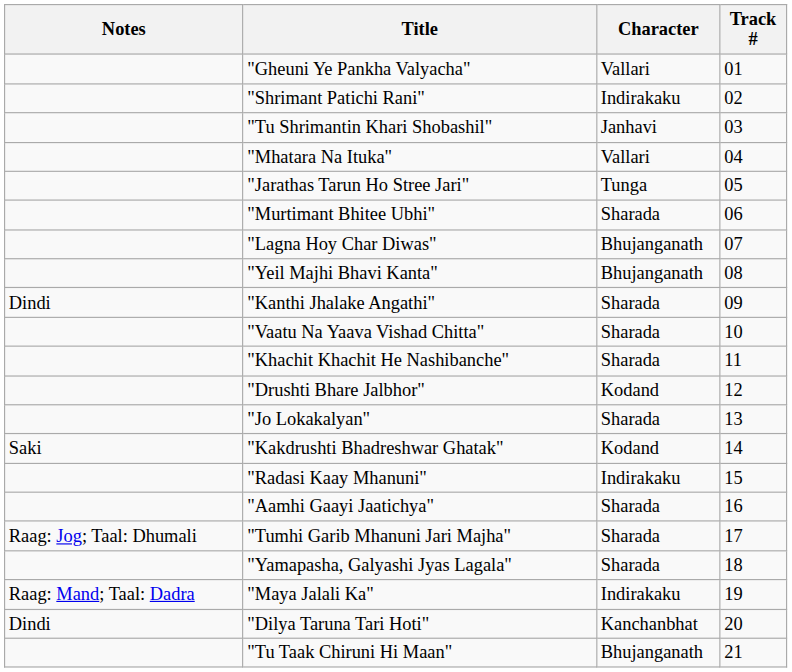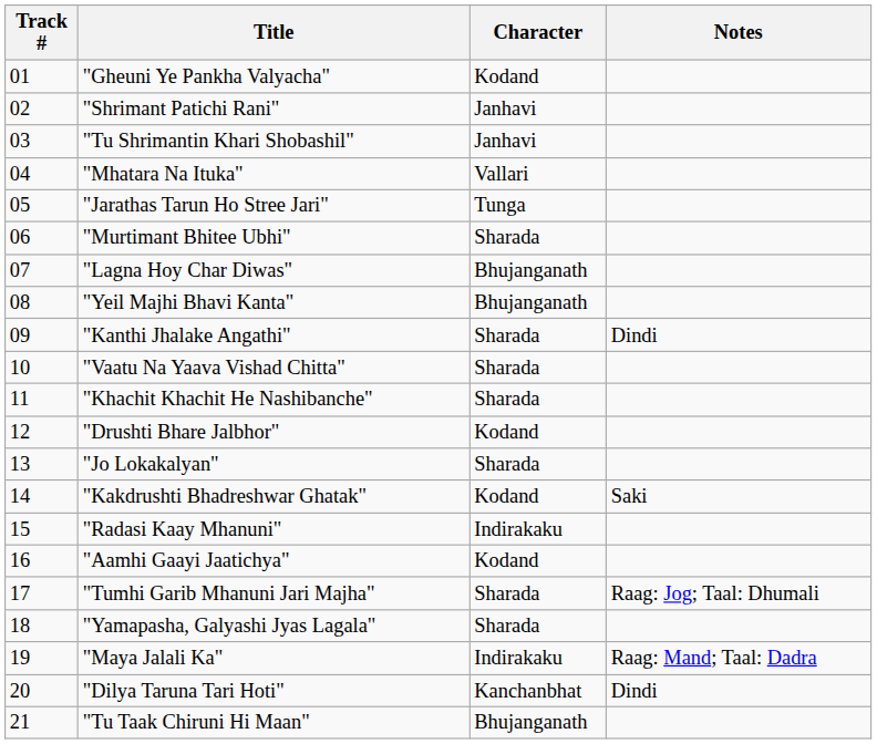columns swapped: Track # <-> Notes
"Gheuni Ye Pankha Valyacha" | Character: Vallari -> Kodand
"Shrimant Patichi Rani" | Character: Indirakaku -> Janhavi
"Aamhi Gaayi Jaatichya" | Character: Sharada -> Kodand
